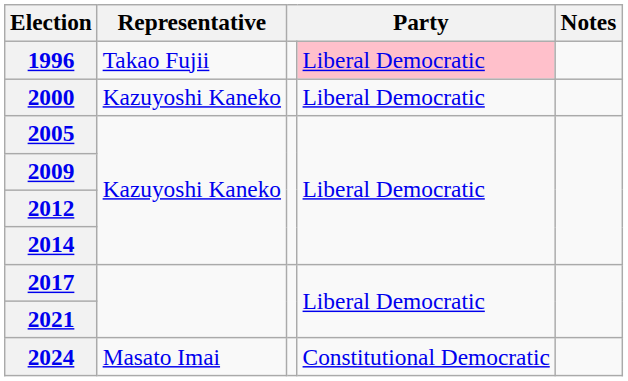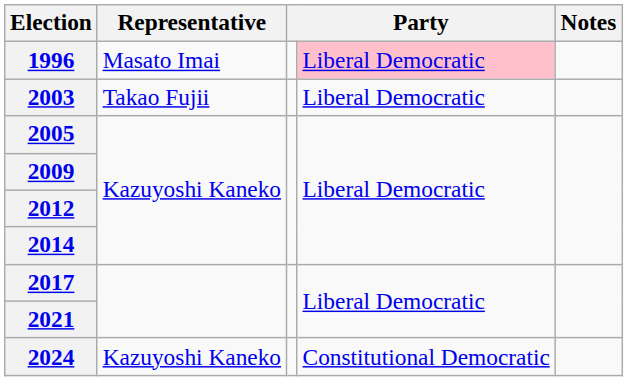1996 | Representative: Takao Fujii -> Masato Imai
- row: 2000 | Kazuyoshi Kaneko | Liberal Democratic
+ row: 2003 | Takao Fujii | Liberal Democratic
2024 | Representative: Masato Imai -> Kazuyoshi Kaneko
